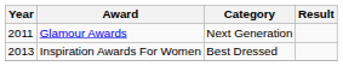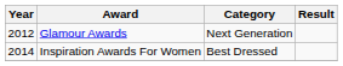Glamour Awards | Year: 2011 -> 2012
Inspiration Awards For Women | Year: 2013 -> 2014
